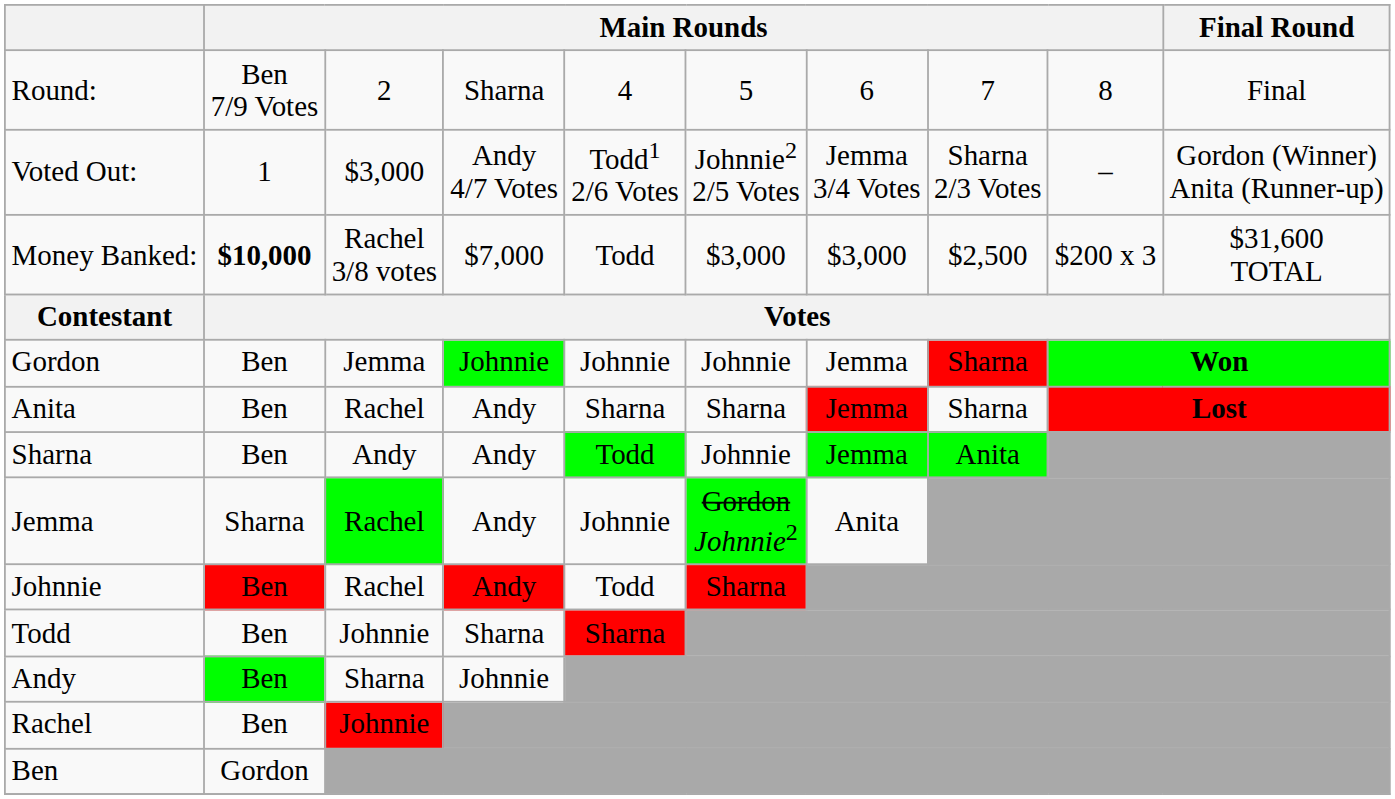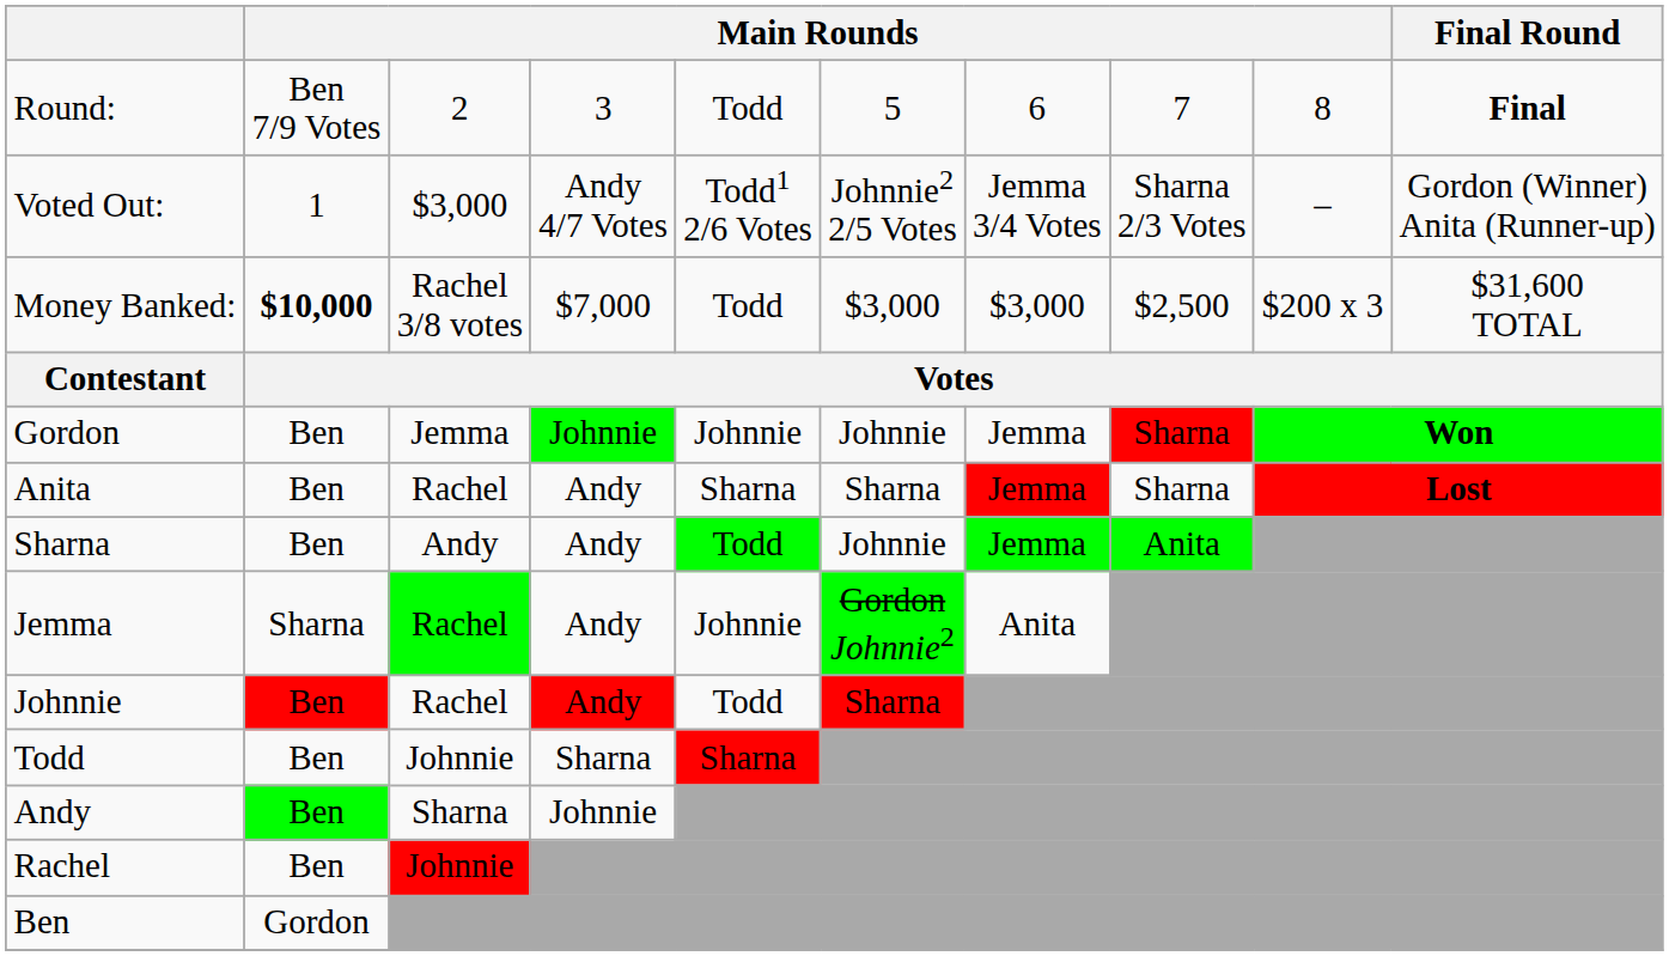Round: | column 4: Sharna -> 3
Round: | column 5: 4 -> Todd
Round: | Final Round: normal -> bold
